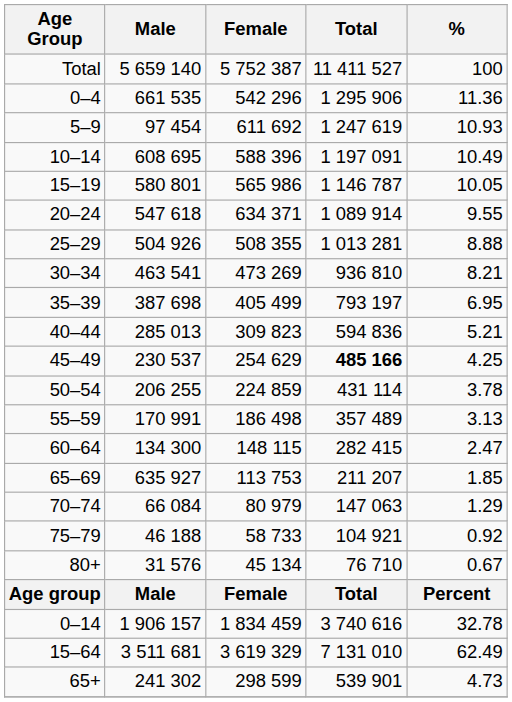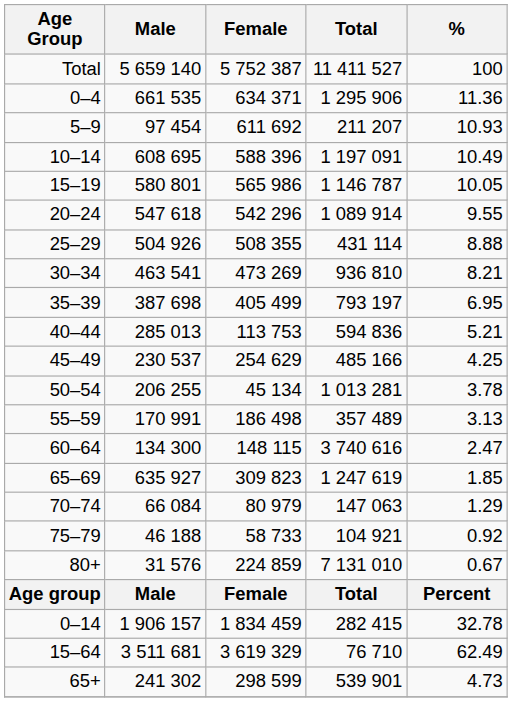0–4 | Female: 542 296 -> 634 371
5–9 | Total: 1 247 619 -> 211 207
20–24 | Female: 634 371 -> 542 296
25–29 | Total: 1 013 281 -> 431 114
40–44 | Female: 309 823 -> 113 753
45–49 | Total: bold -> normal
50–54 | Female: 224 859 -> 45 134
50–54 | Total: 431 114 -> 1 013 281
60–64 | Total: 282 415 -> 3 740 616
65–69 | Female: 113 753 -> 309 823
65–69 | Total: 211 207 -> 1 247 619
80+ | Female: 45 134 -> 224 859
80+ | Total: 76 710 -> 7 131 010
0–14 | Total: 3 740 616 -> 282 415
15–64 | Total: 7 131 010 -> 76 710
